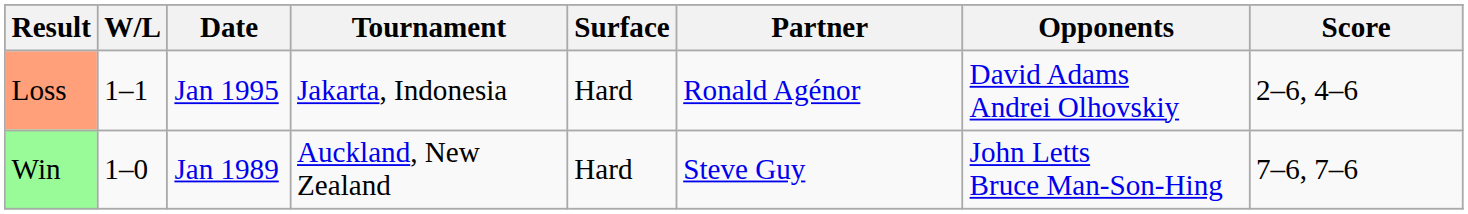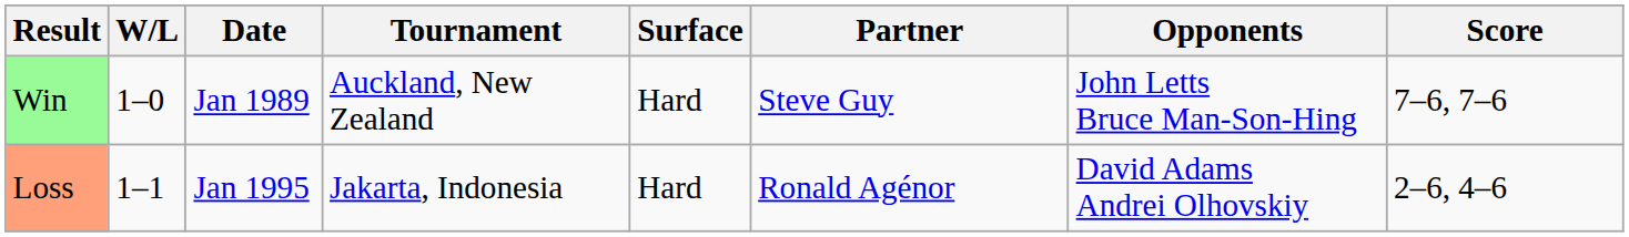rows swapped: Win <-> Loss
